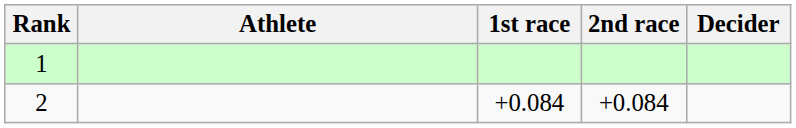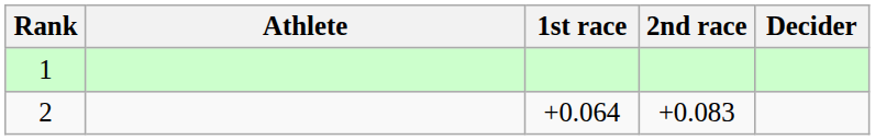2 | 1st race: +0.084 -> +0.064
2 | 2nd race: +0.084 -> +0.083
